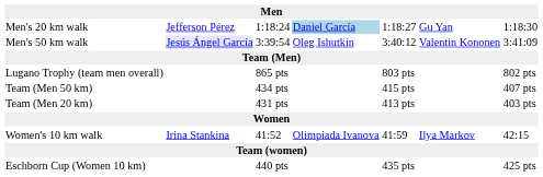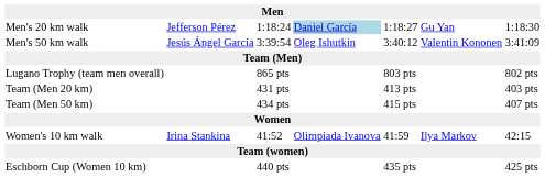Men's 50 km walk | column 2: lavender background -> no background
rows swapped: Team (Men 20 km) <-> Team (Men 50 km)
